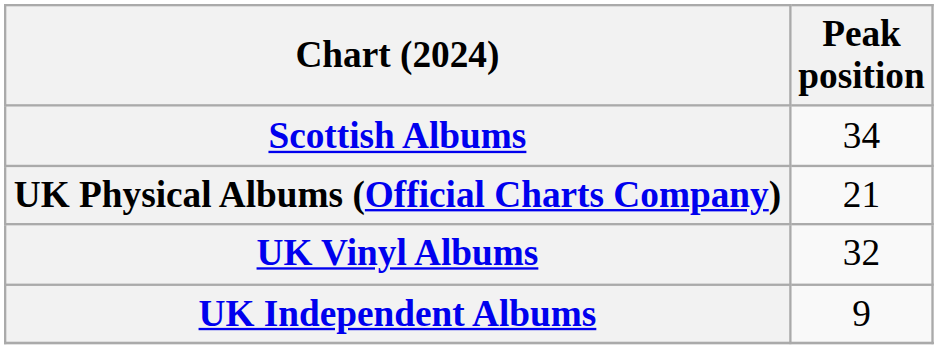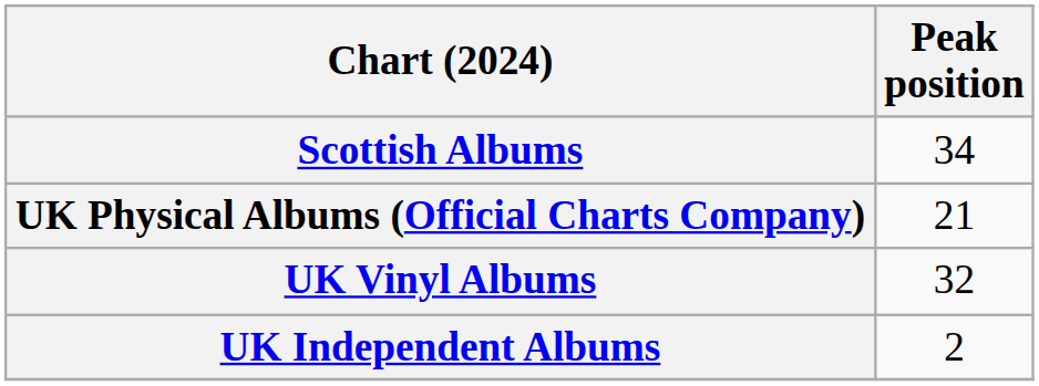UK Independent Albums | Peak position: 9 -> 2
